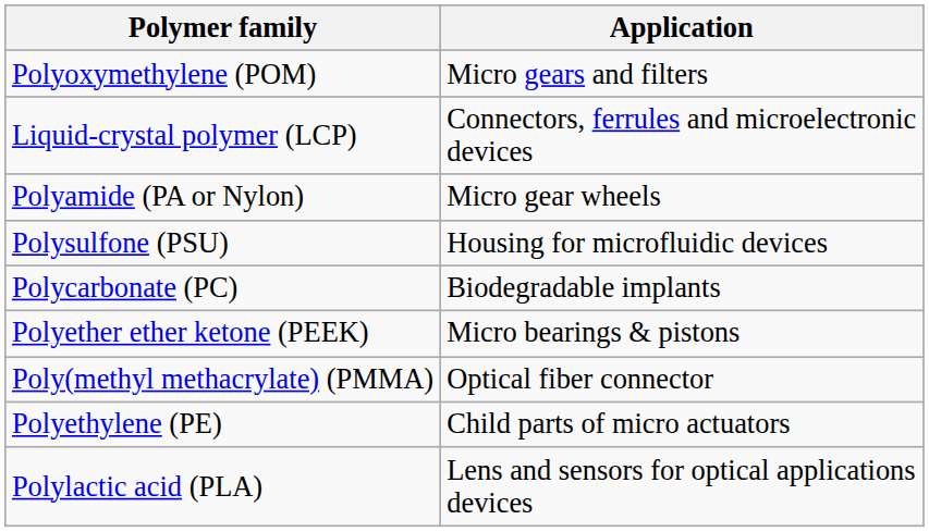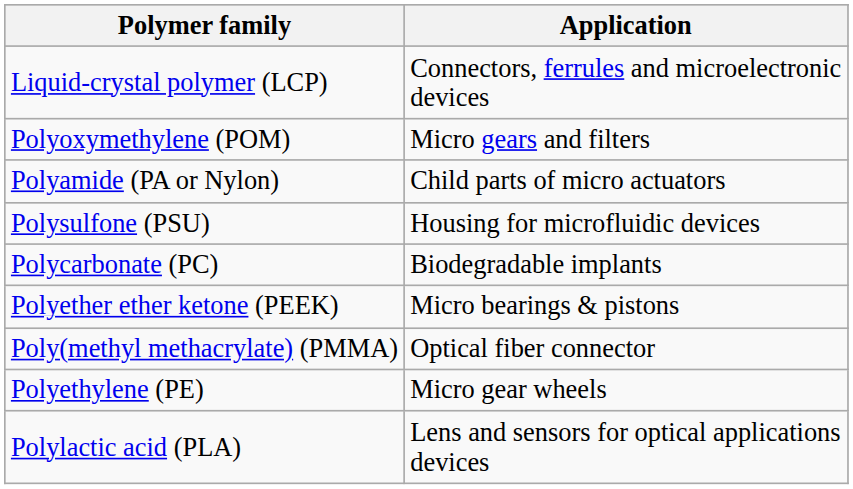rows swapped: Polyoxymethylene (POM) <-> Liquid-crystal polymer (LCP)
Polyamide (PA or Nylon) | Application: Micro gear wheels -> Child parts of micro actuators
Polyethylene (PE) | Application: Child parts of micro actuators -> Micro gear wheels
